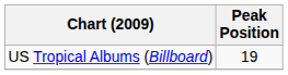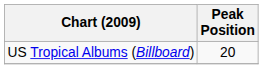US Tropical Albums (Billboard) | Peak Position: 19 -> 20
